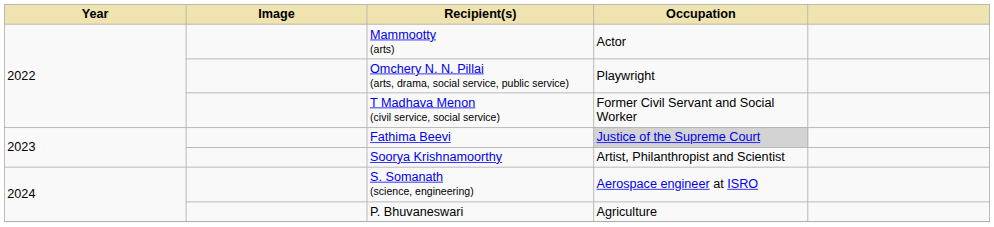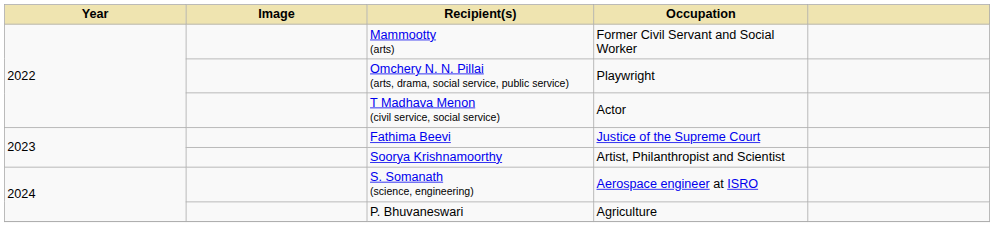Mammootty (arts) | Occupation: Actor -> Former Civil Servant and Social Worker
T Madhava Menon (civil service, social service) | Occupation: Former Civil Servant and Social Worker -> Actor
Fathima Beevi | Occupation: lightgrey background -> no background
